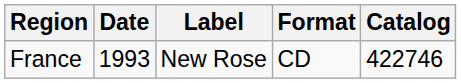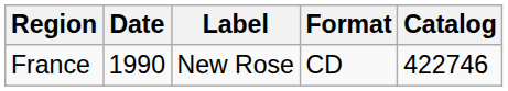France | Date: 1993 -> 1990
